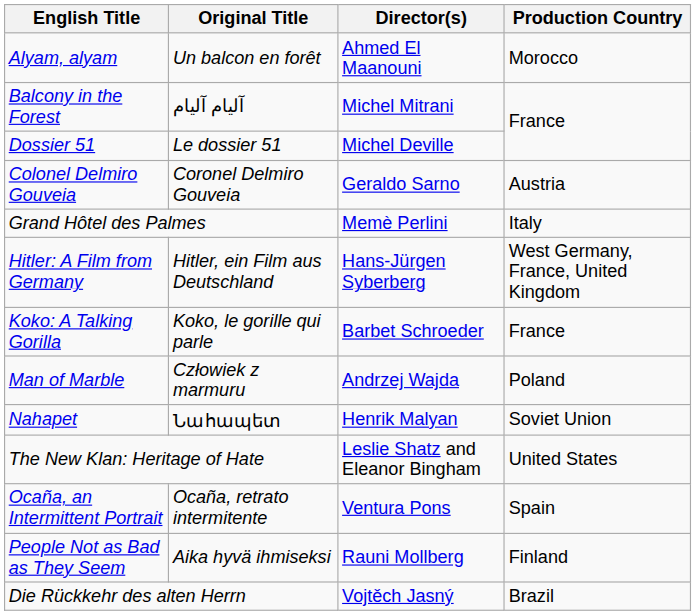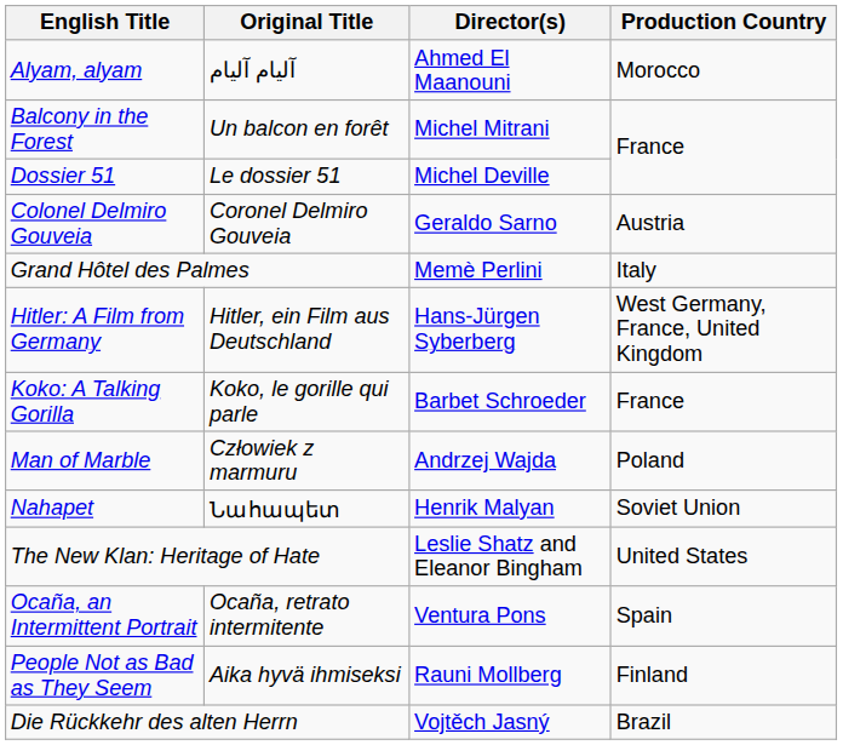Alyam, alyam | Original Title: Un balcon en forêt -> آليام آليام
Balcony in the Forest | Original Title: آليام آليام -> Un balcon en forêt
